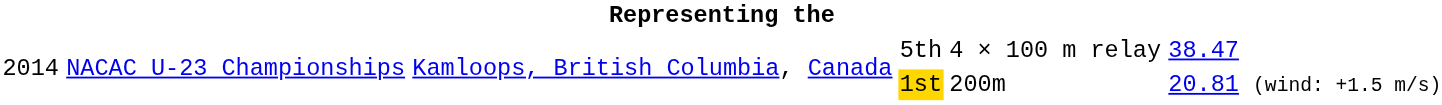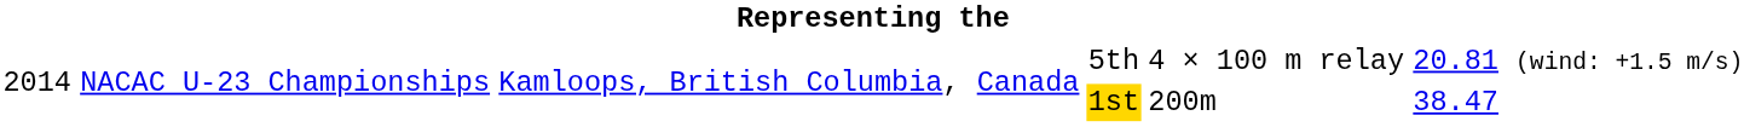5th | column 6: 38.47 -> 20.81 (wind: +1.5 m/s)
1st | column 6: 20.81 (wind: +1.5 m/s) -> 38.47
